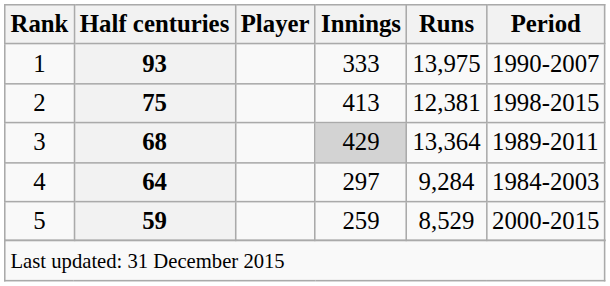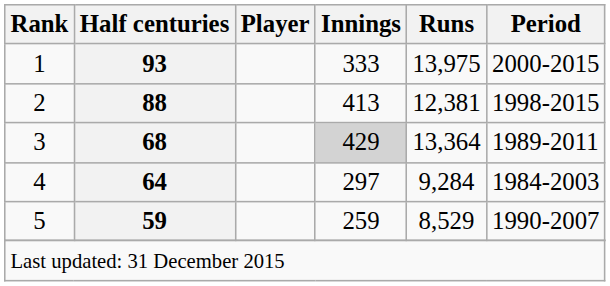1 | Period: 1990-2007 -> 2000-2015
2 | Half centuries: 75 -> 88
5 | Period: 2000-2015 -> 1990-2007
